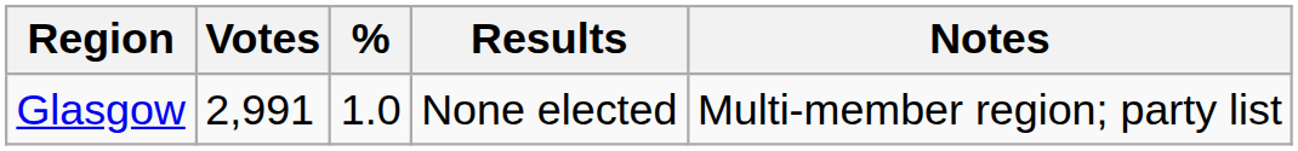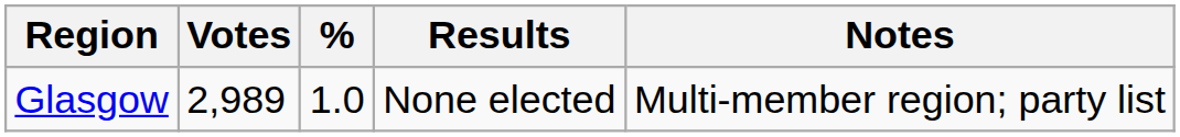Glasgow | Votes: 2,991 -> 2,989
